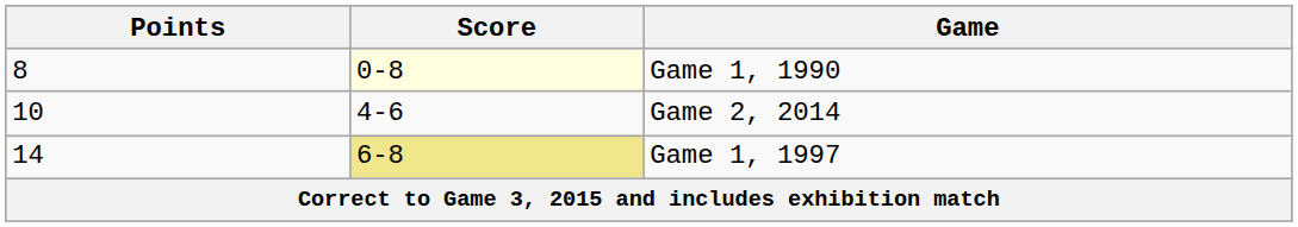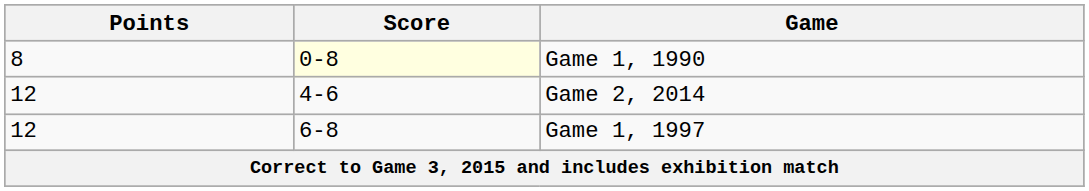Game 2, 2014 | Points: 10 -> 12
Game 1, 1997 | Points: 14 -> 12
Game 1, 1997 | Score: khaki background -> no background
